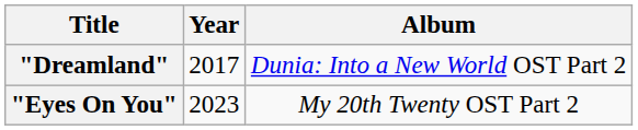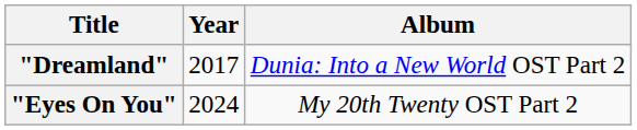"Eyes On You" | Year: 2023 -> 2024
